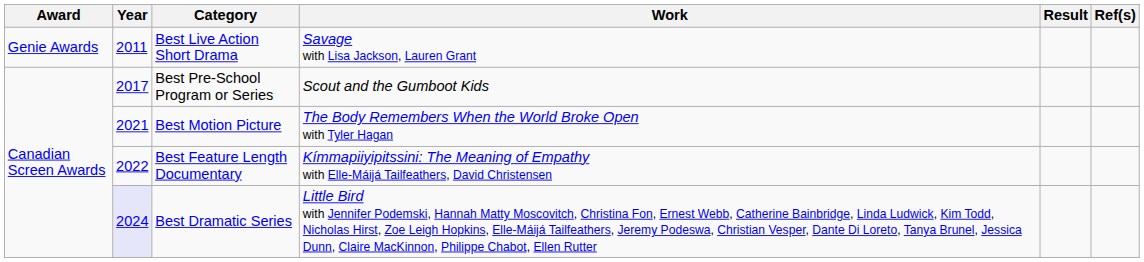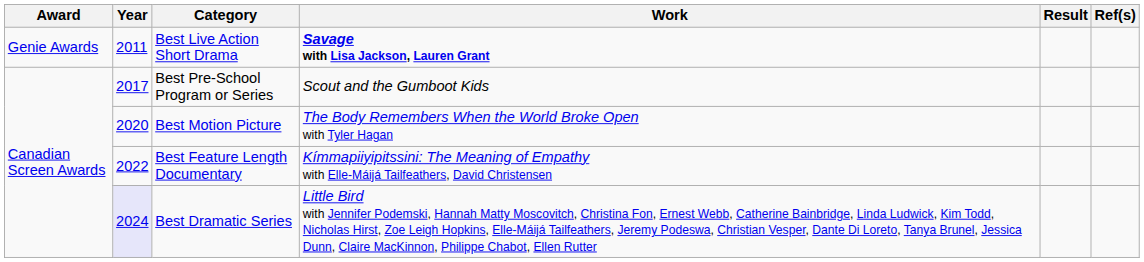Best Live Action Short Drama | Work: normal -> bold
Best Motion Picture | Year: 2021 -> 2020
